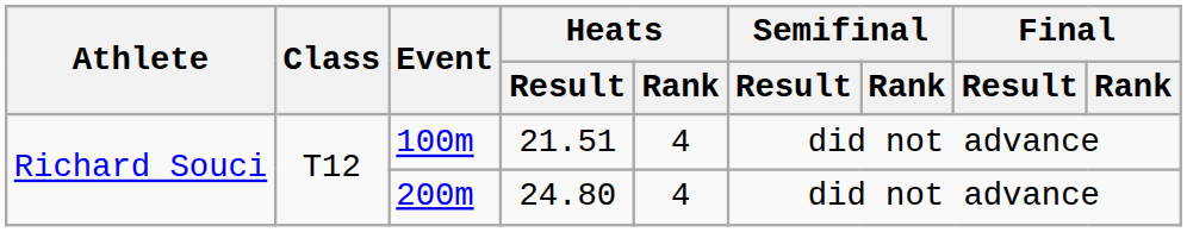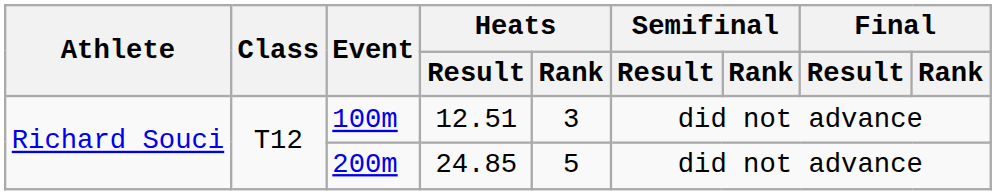100m | Heats / Result: 21.51 -> 12.51
100m | Heats / Rank: 4 -> 3
200m | Heats / Result: 24.80 -> 24.85
200m | Heats / Rank: 4 -> 5
